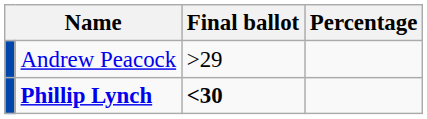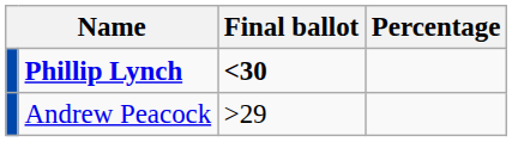rows swapped: Phillip Lynch <-> Andrew Peacock
